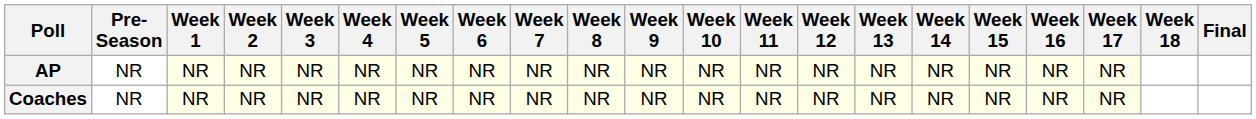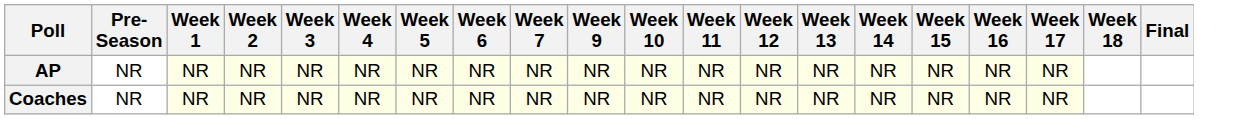- column: Week 8 | NR | NR
